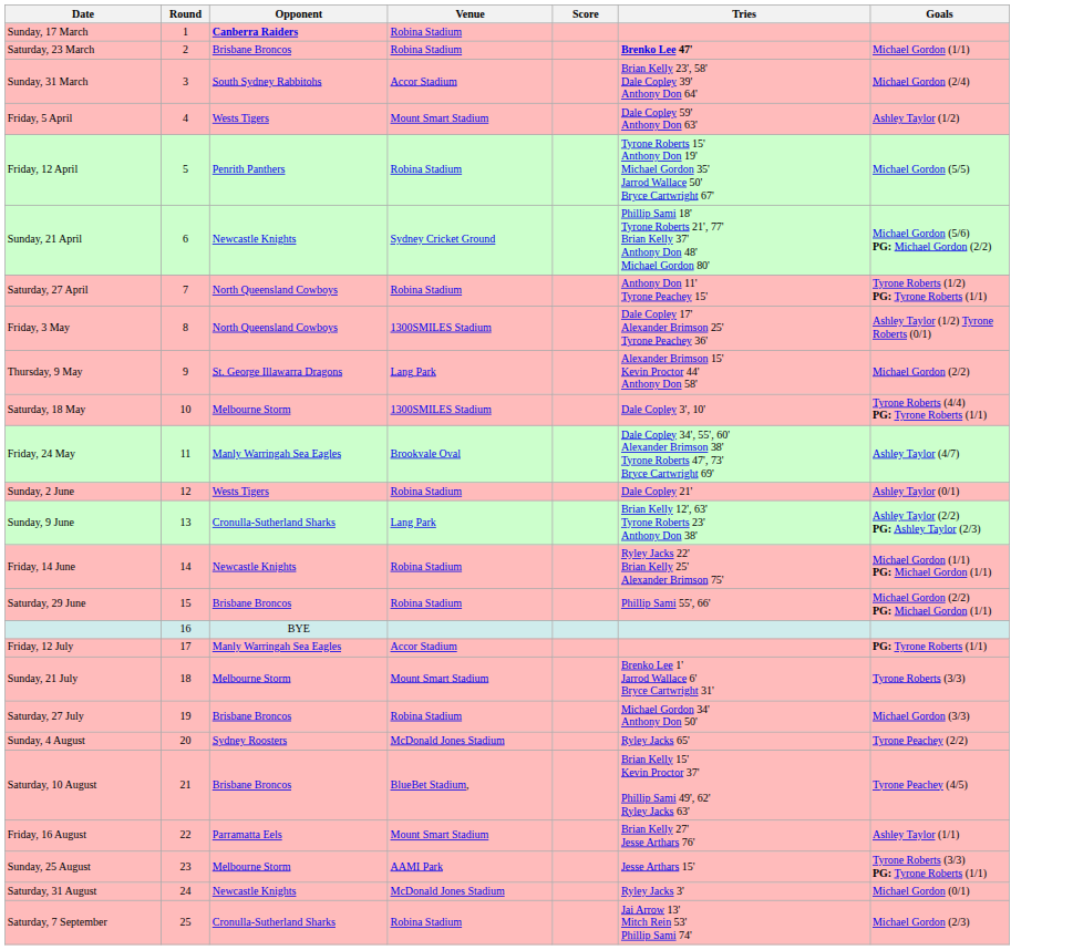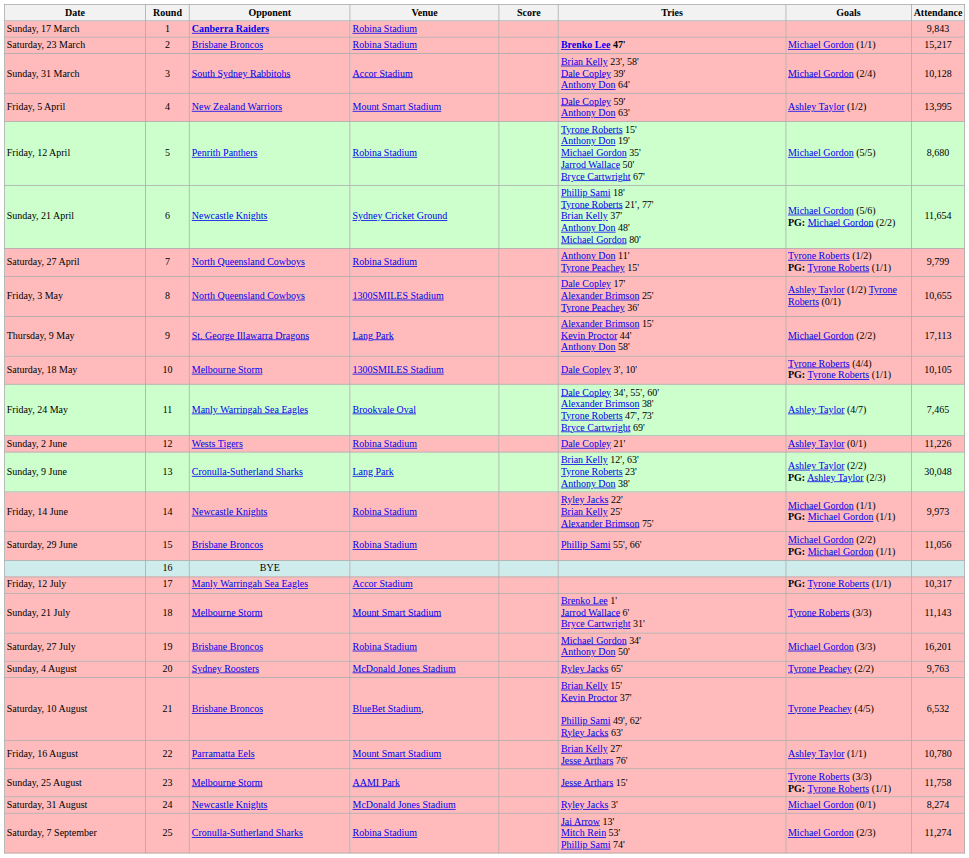+ column: Attendance | 9,843 | 15,217 | 10,128 | 13,995 | 8,680 | 11,654 | 9,799 | 10,655 | 17,113 | 10,105 | 7,465 | 11,226 | 30,048 | 9,973 | 11,056 | 10,317 | 11,143 | 16,201 | 9,763 | 6,532 | 10,780 | 11,758 | 8,274 | 11,274
Friday, 5 April | Opponent: Wests Tigers -> New Zealand Warriors
